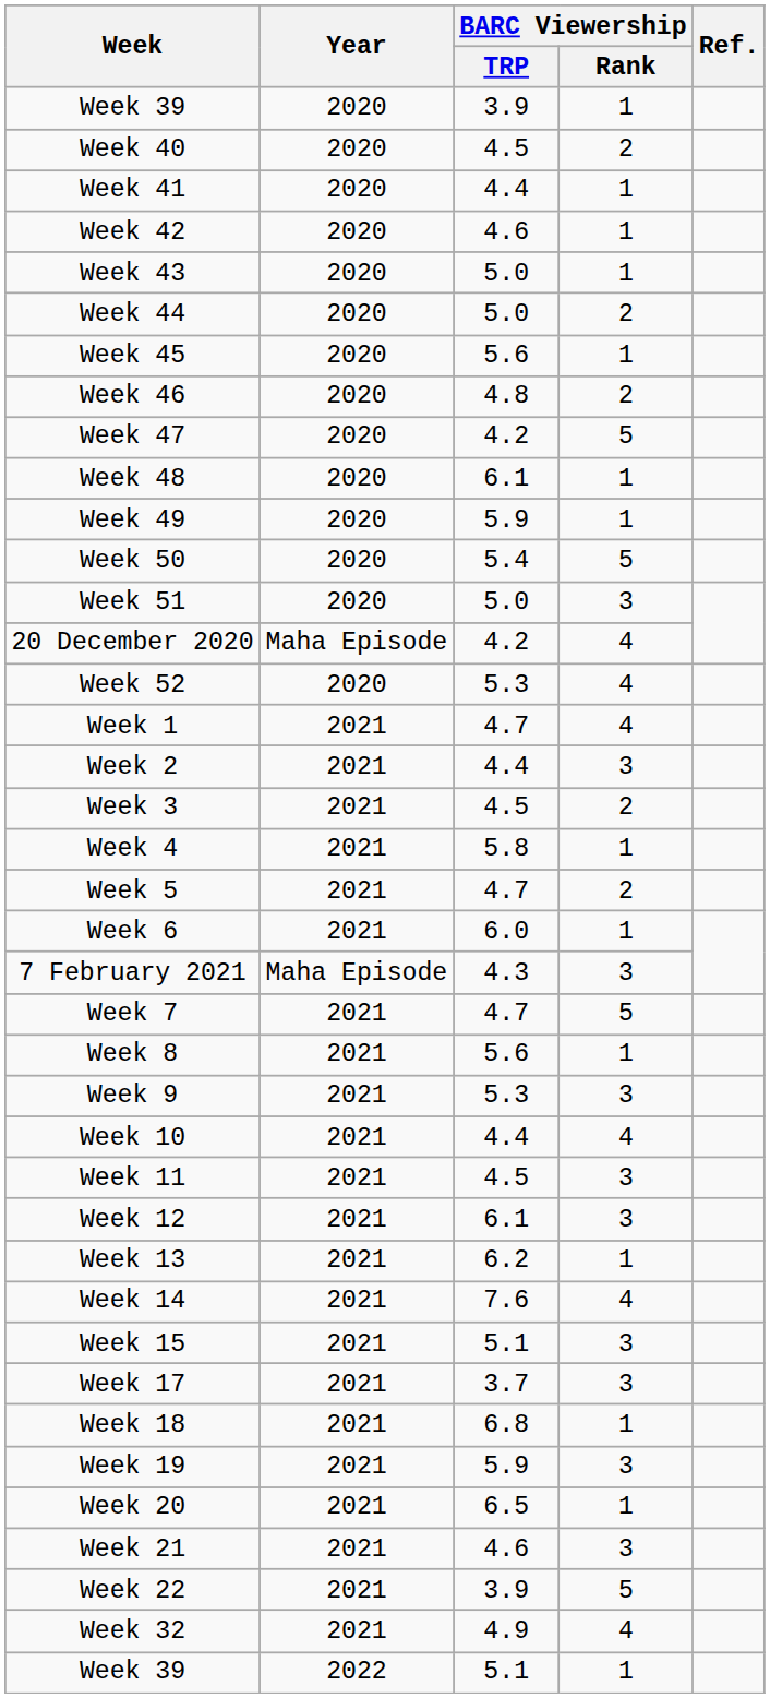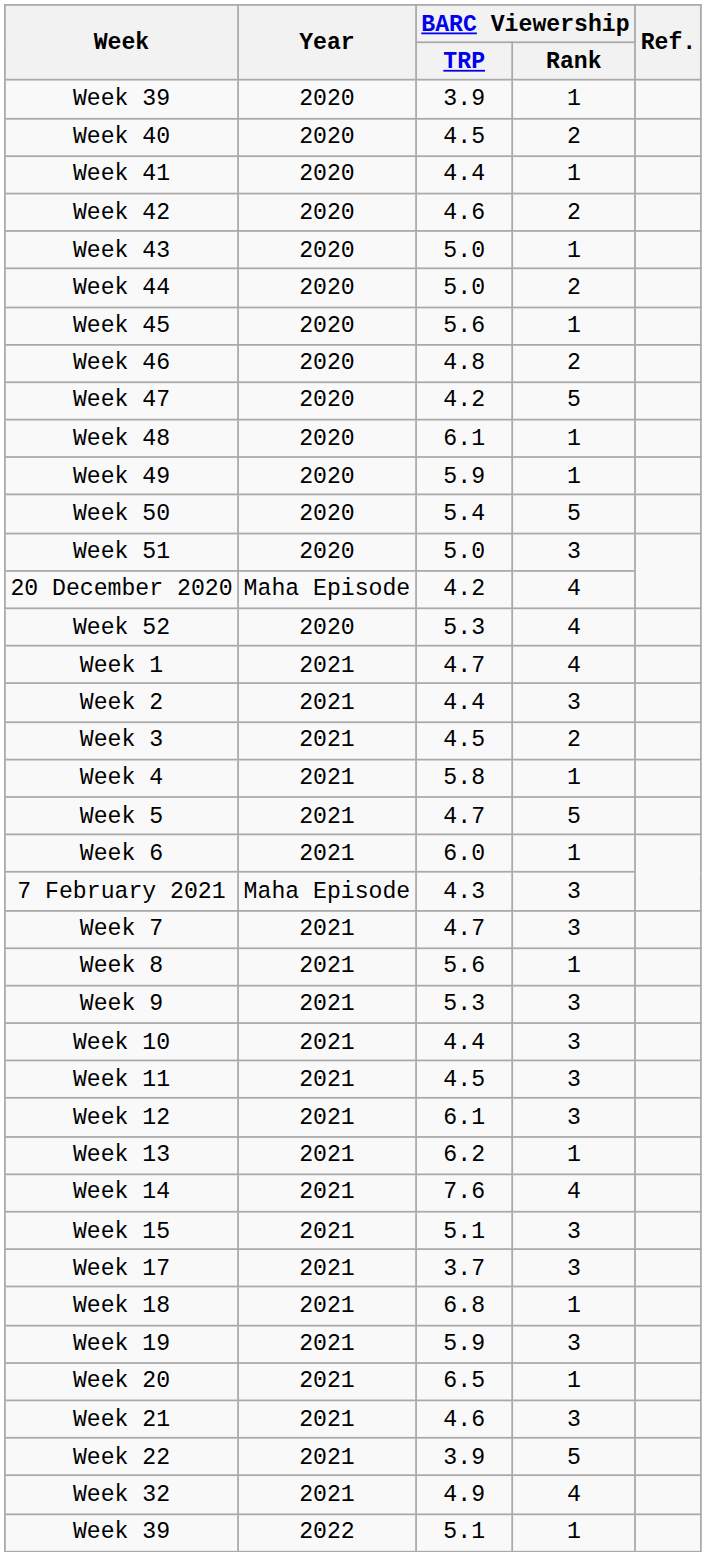Week 42 | BARC Viewership / Rank: 1 -> 2
Week 5 | BARC Viewership / Rank: 2 -> 5
Week 7 | BARC Viewership / Rank: 5 -> 3
Week 10 | BARC Viewership / Rank: 4 -> 3
